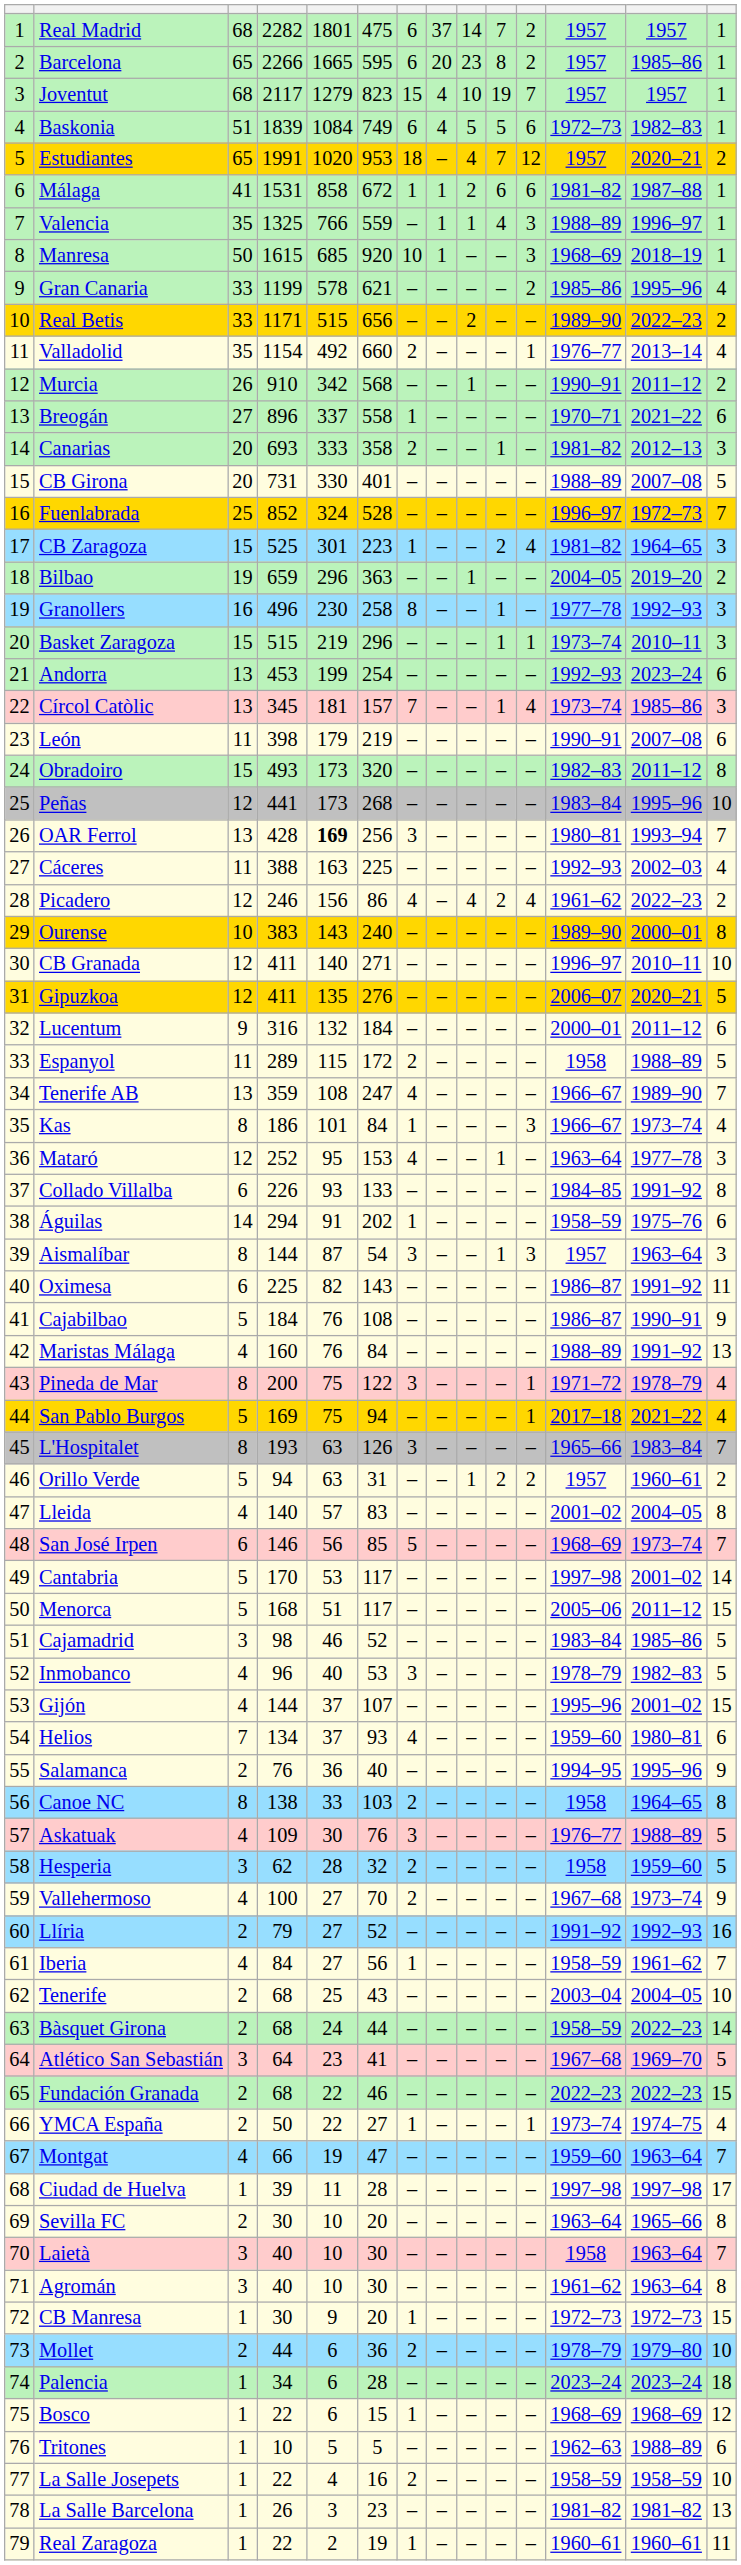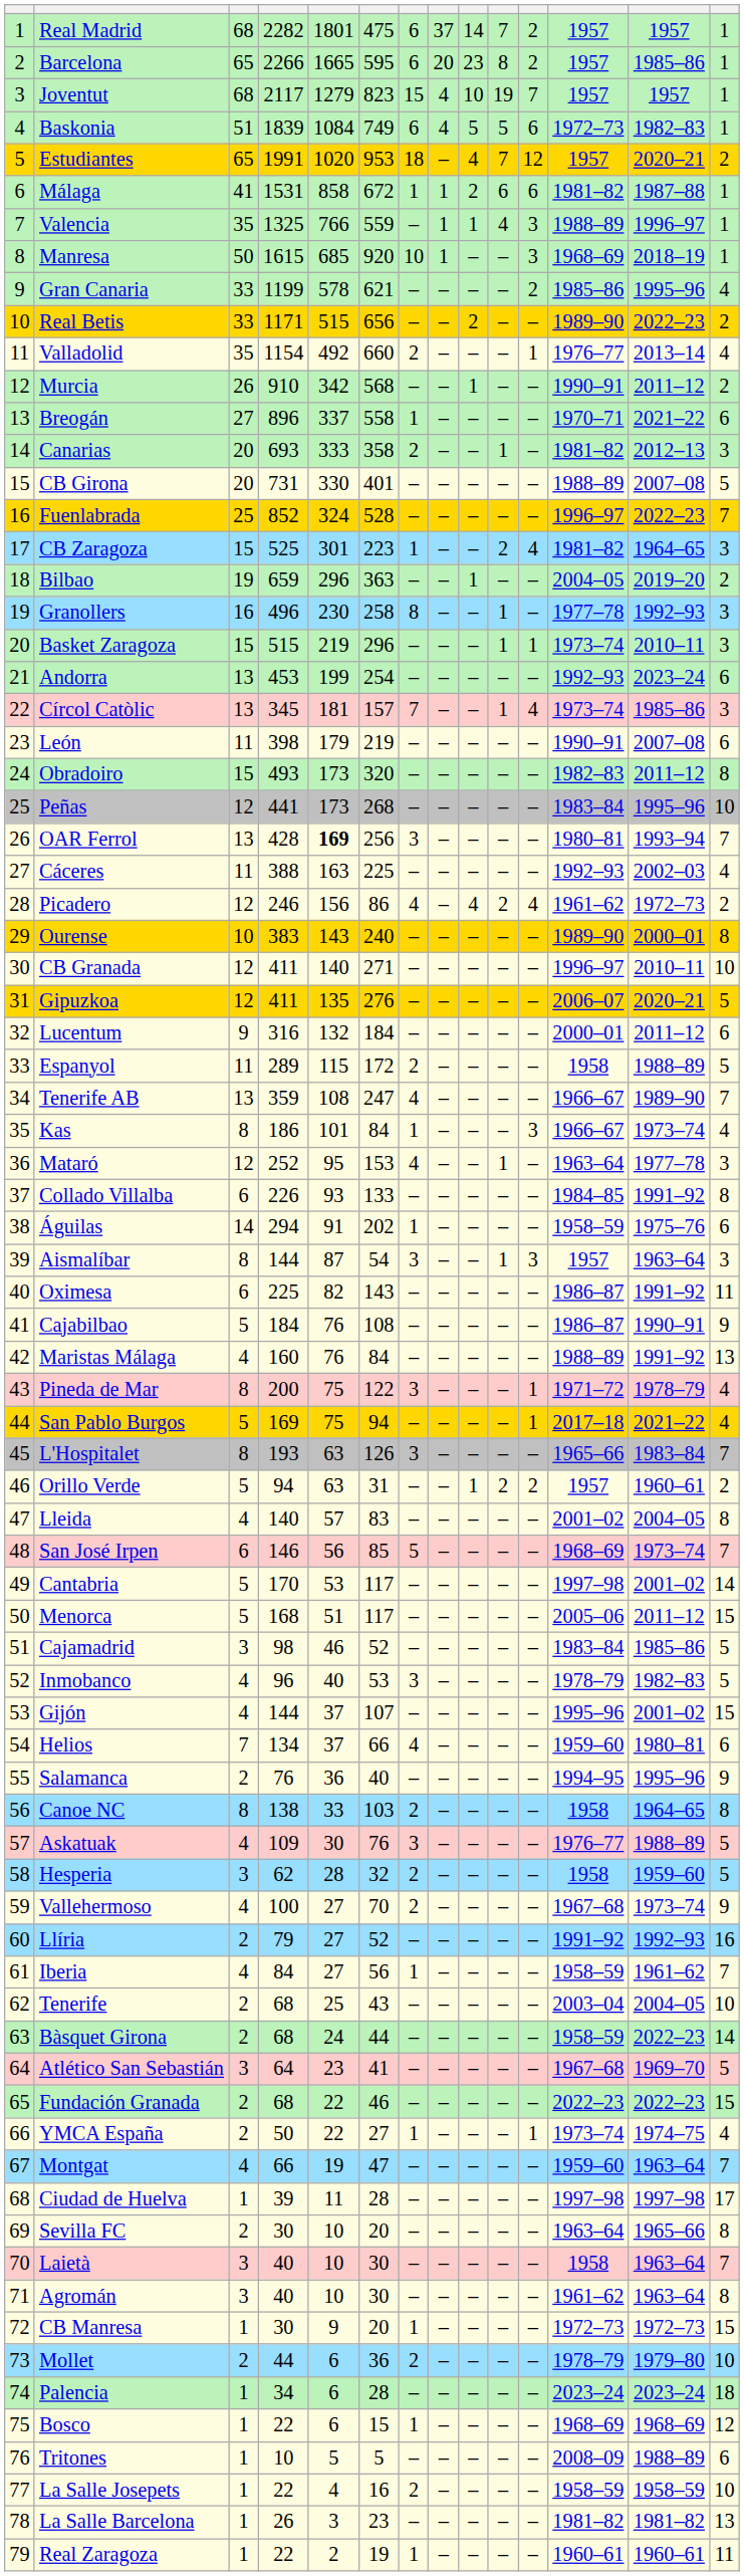Fuenlabrada | column 13: 1972–73 -> 2022–23
Picadero | column 13: 2022–23 -> 1972–73
Helios | column 6: 93 -> 66
Tritones | column 12: 1962–63 -> 2008–09
